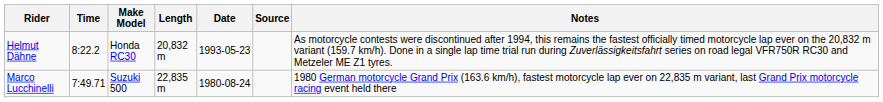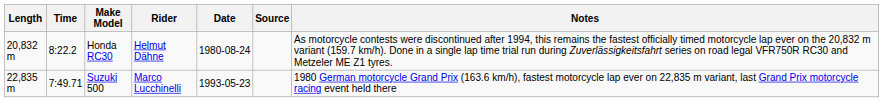columns swapped: Length <-> Rider
Honda RC30 | Date: 1993-05-23 -> 1980-08-24
Suzuki 500 | Date: 1980-08-24 -> 1993-05-23
